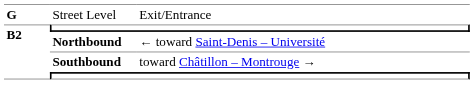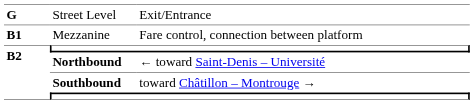+ row: B1 | Mezzanine | Fare control, connection between platform
